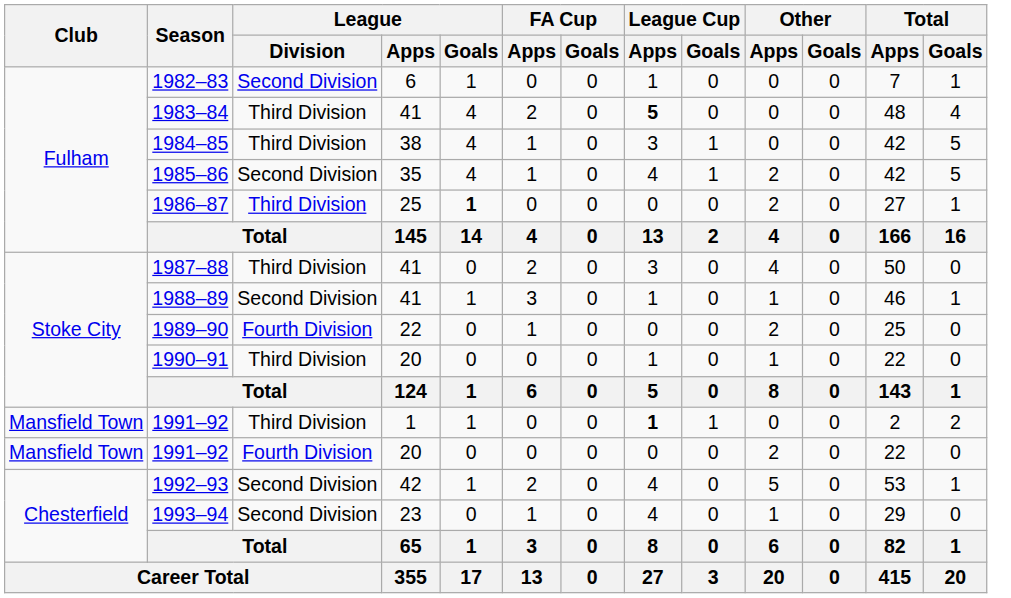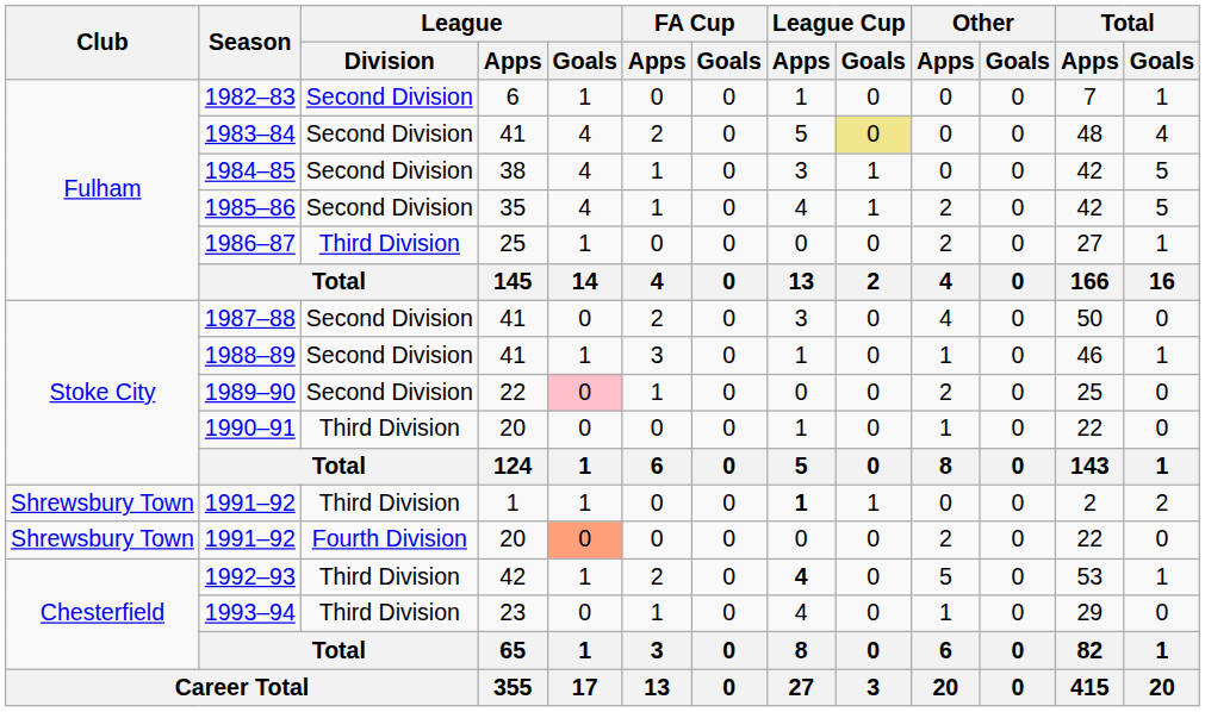1983–84 | League / Division: Third Division -> Second Division
1983–84 | League Cup / Apps: bold -> normal
1983–84 | League Cup / Goals: no background -> khaki background
1984–85 | League / Division: Third Division -> Second Division
1986–87 | League / Goals: bold -> normal
1987–88 | League / Division: Third Division -> Second Division
1989–90 | League / Division: Fourth Division -> Second Division
1989–90 | League / Goals: no background -> pink background
1991–92 / 1 | Club: Mansfield Town -> Shrewsbury Town
1991–92 / 20 | Club: Mansfield Town -> Shrewsbury Town
1991–92 / 20 | League / Goals: no background -> lightsalmon background
1992–93 | League / Division: Second Division -> Third Division
1992–93 | League Cup / Apps: normal -> bold
1993–94 | League / Division: Second Division -> Third Division
